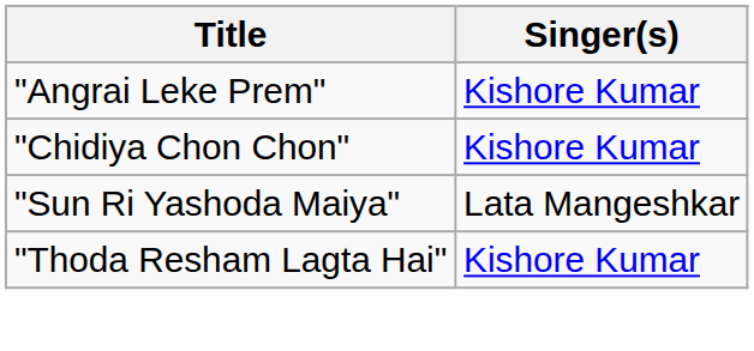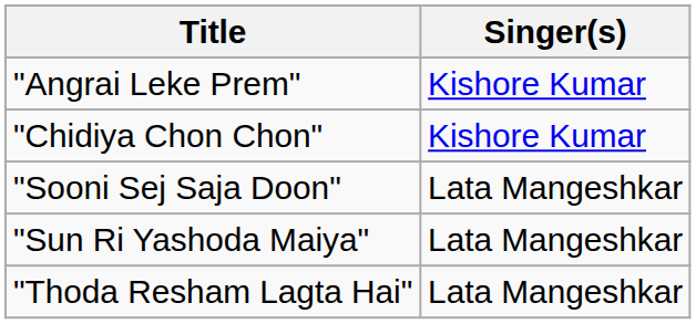+ row: "Sooni Sej Saja Doon" | Lata Mangeshkar
"Thoda Resham Lagta Hai" | Singer(s): Kishore Kumar -> Lata Mangeshkar
